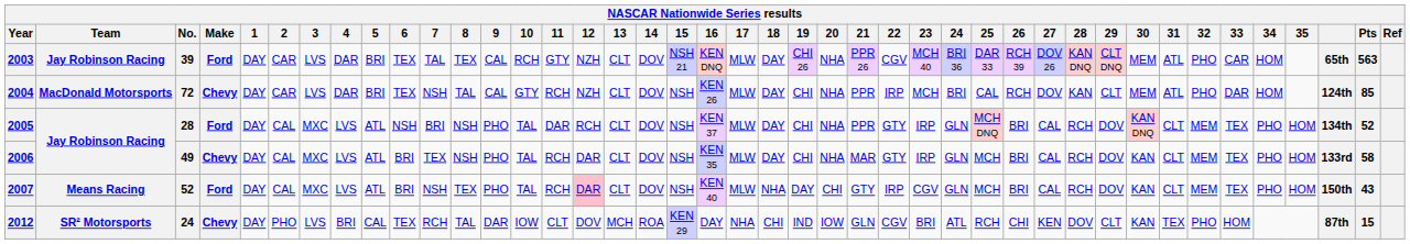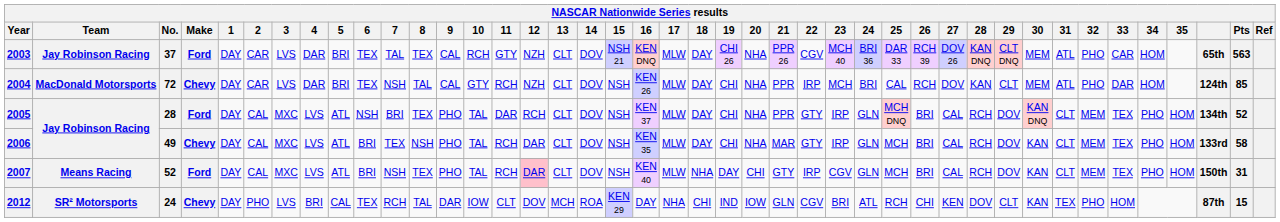2003 | No.: 39 -> 37
2005 | 8: NSH -> TEX
2007 | Pts: 43 -> 31
